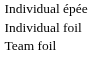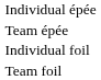+ row: Team épée
